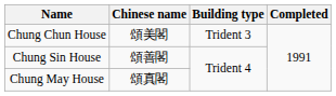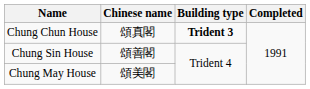Chung Chun House | Chinese name: 頌美閣 -> 頌真閣
Chung Chun House | Building type: normal -> bold
Chung May House | Chinese name: 頌真閣 -> 頌美閣
